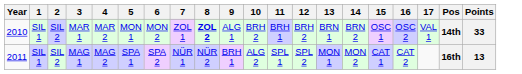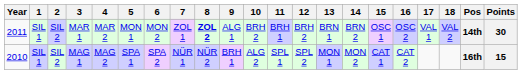+ column: 18 | VAL 2
MAR 1 | Year: 2010 -> 2011
MAR 1 | Points: 33 -> 30
MAG 1 | Year: 2011 -> 2010
MAG 1 | Points: 13 -> 15
